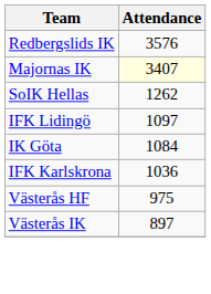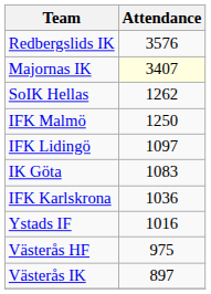+ row: IFK Malmö | 1250
IK Göta | Attendance: 1084 -> 1083
+ row: Ystads IF | 1016
